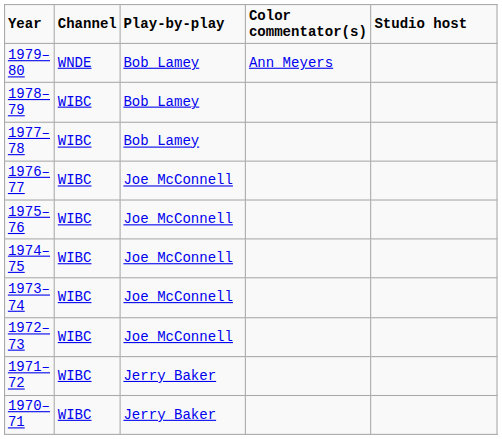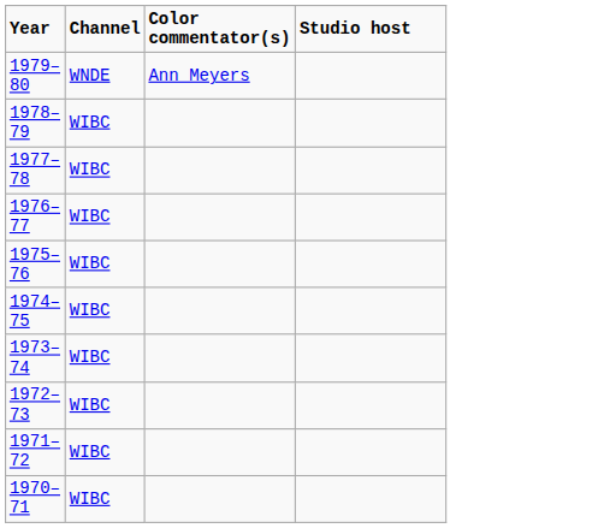- column: Play-by-play | Bob Lamey | Bob Lamey | Bob Lamey | Joe McConnell | Joe McConnell | Joe McConnell | Joe McConnell | Joe McConnell | Jerry Baker | Jerry Baker
